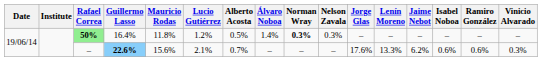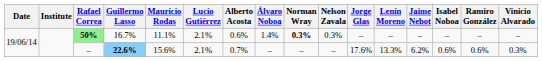50% | Guillermo Lasso: 16.4% -> 16.7%
50% | Mauricio Rodas: 11.8% -> 11.1%
50% | Lucio Gutiérrez: 1.2% -> 2.1%
50% | Alberto Acosta: 0.5% -> 0.6%
